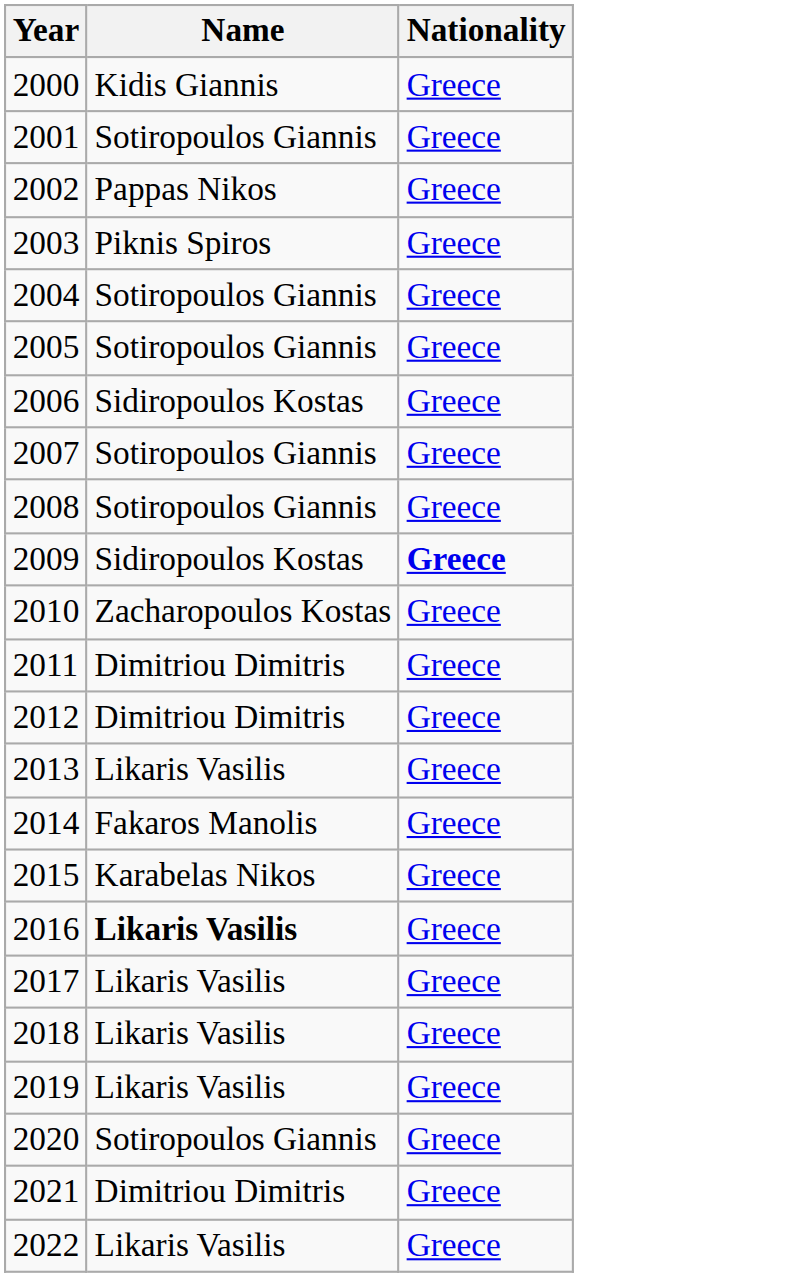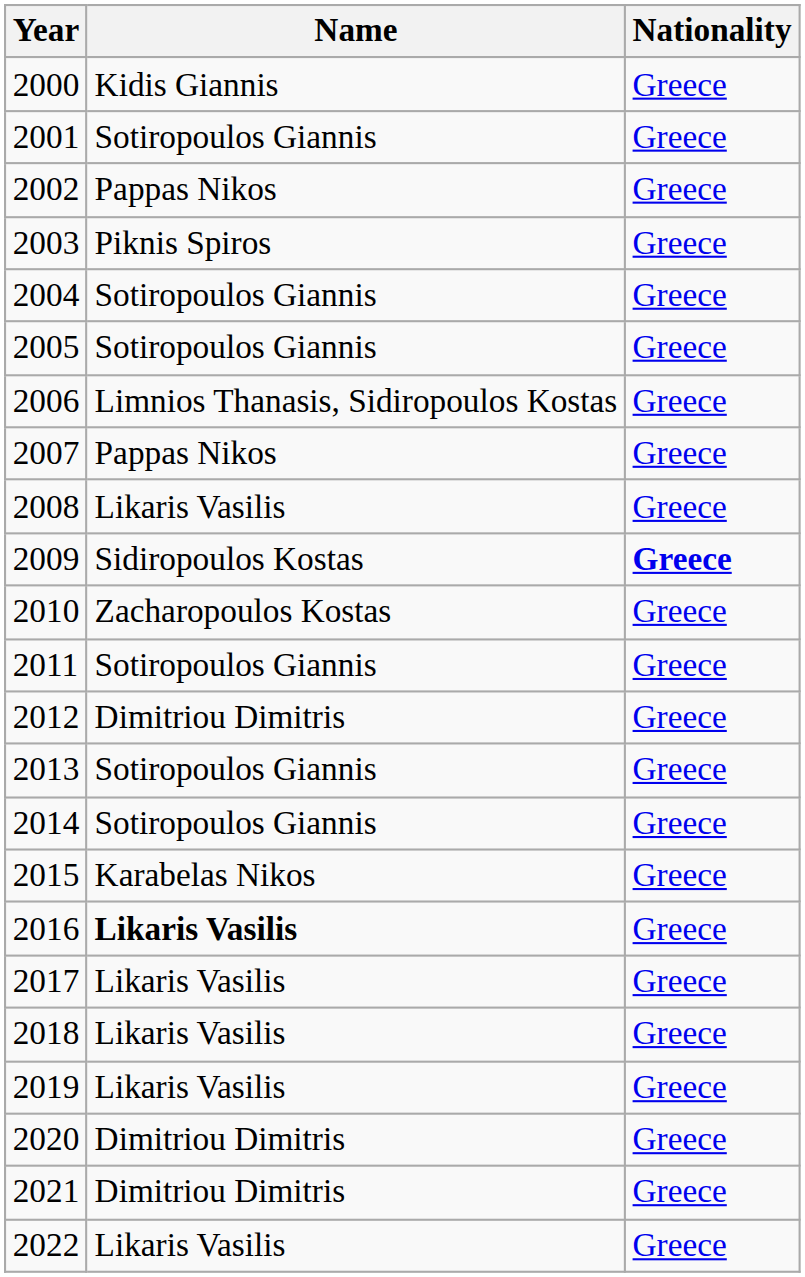2006 | Name: Sidiropoulos Kostas -> Limnios Thanasis, Sidiropoulos Kostas
2007 | Name: Sotiropoulos Giannis -> Pappas Nikos
2008 | Name: Sotiropoulos Giannis -> Likaris Vasilis
2011 | Name: Dimitriou Dimitris -> Sotiropoulos Giannis
2013 | Name: Likaris Vasilis -> Sotiropoulos Giannis
2014 | Name: Fakaros Manolis -> Sotiropoulos Giannis
2020 | Name: Sotiropoulos Giannis -> Dimitriou Dimitris
